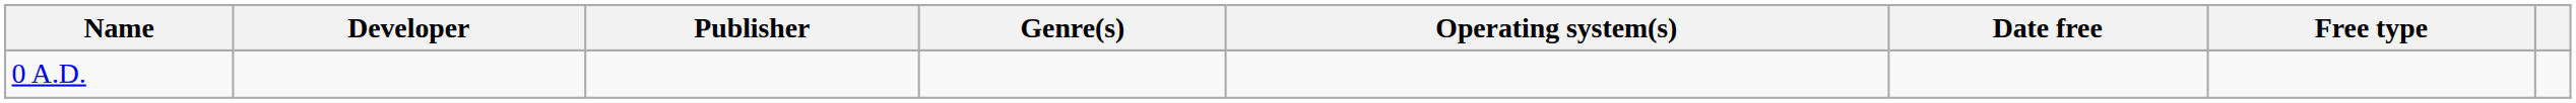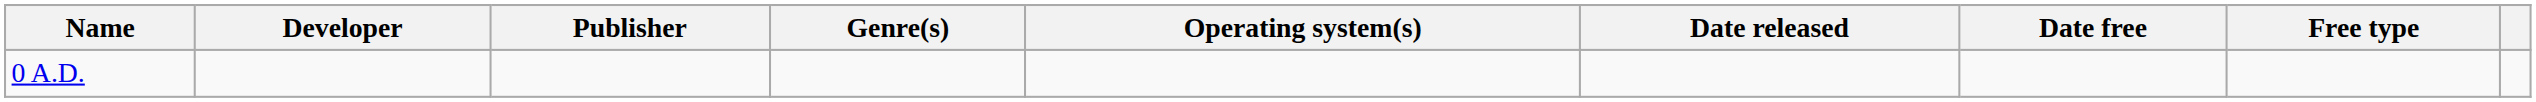+ column: Date released
